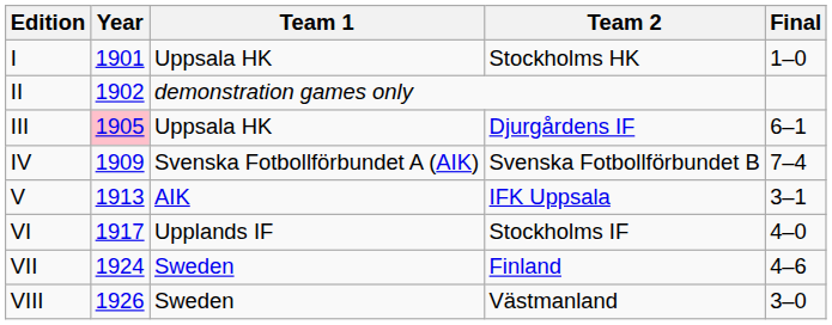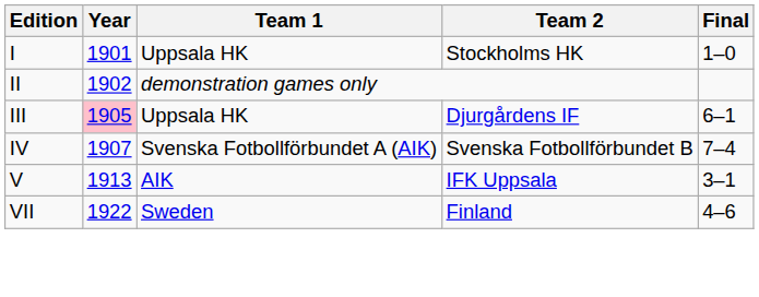IV | Year: 1909 -> 1907
- row: VI | 1917 | Upplands IF | Stockholms IF | 4–0
VII | Year: 1924 -> 1922
- row: VIII | 1926 | Sweden | Västmanland | 3–0
